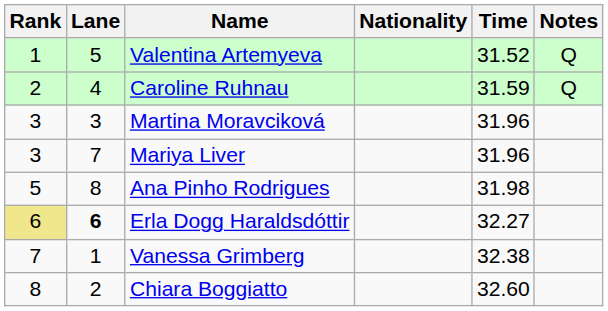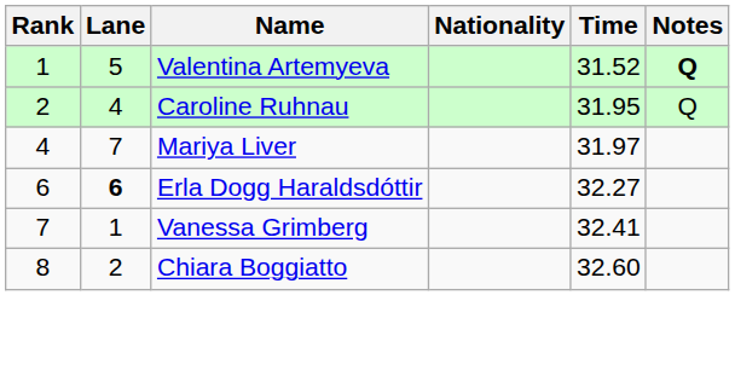Valentina Artemyeva | Notes: normal -> bold
Caroline Ruhnau | Time: 31.59 -> 31.95
- row: 3 | 3 | Martina Moravciková | 31.96
Mariya Liver | Rank: 3 -> 4
Mariya Liver | Time: 31.96 -> 31.97
- row: 5 | 8 | Ana Pinho Rodrigues | 31.98
Erla Dogg Haraldsdóttir | Rank: khaki background -> no background
Vanessa Grimberg | Time: 32.38 -> 32.41
